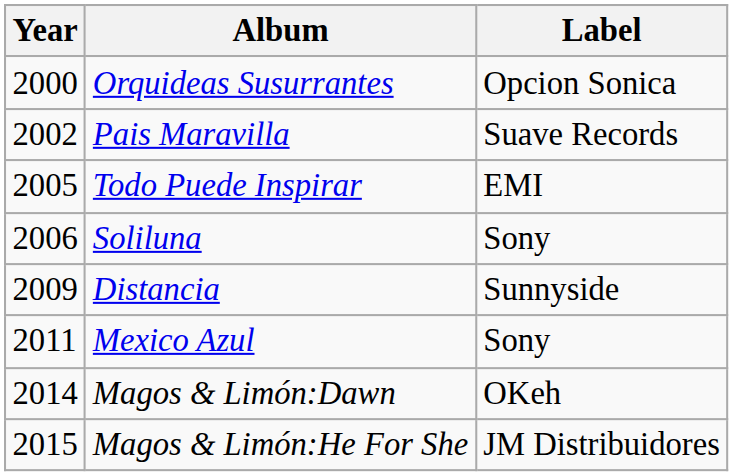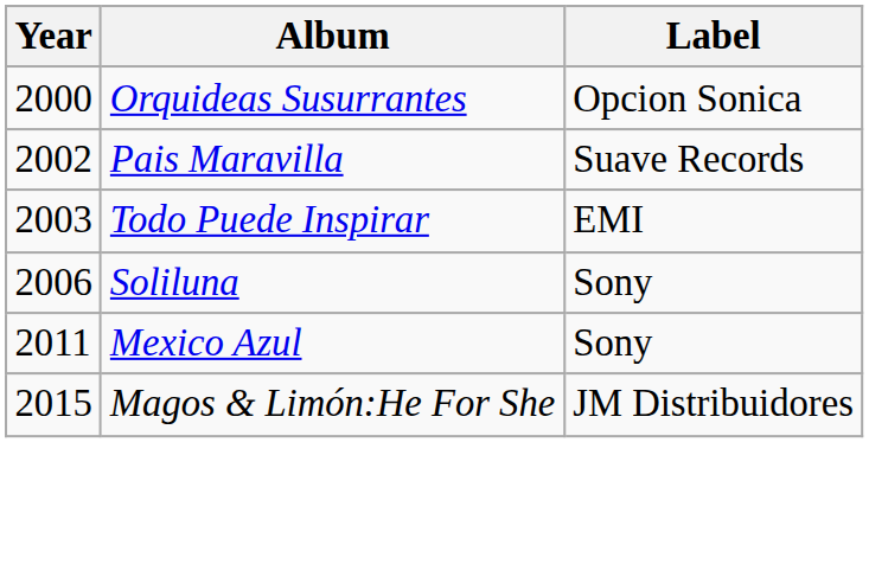Todo Puede Inspirar | Year: 2005 -> 2003
- row: 2009 | Distancia | Sunnyside
- row: 2014 | Magos & Limón:Dawn | OKeh
